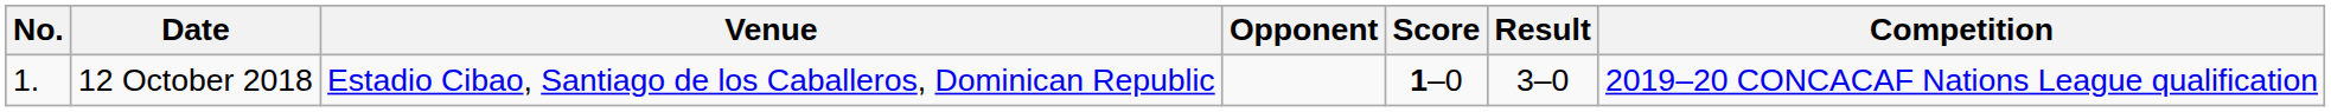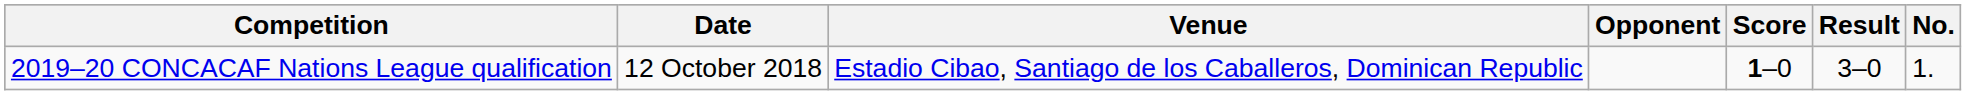columns swapped: No. <-> Competition
